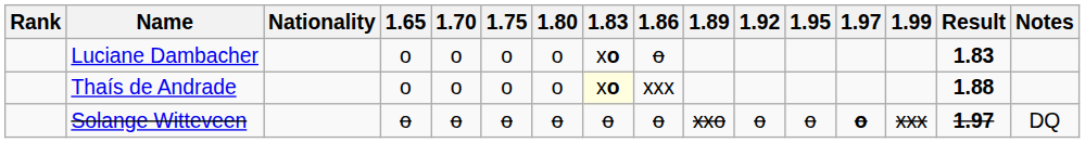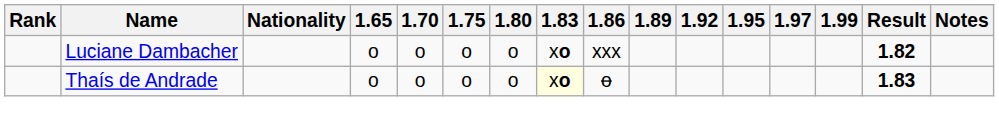Luciane Dambacher | 1.86: o -> xxx
Luciane Dambacher | Result: 1.83 -> 1.82
Thaís de Andrade | 1.86: xxx -> o
Thaís de Andrade | Result: 1.88 -> 1.83
- row: Solange Witteveen | o | o | o | o | o | o | xxo | o | o | o | xxx | 1.97 | DQ
